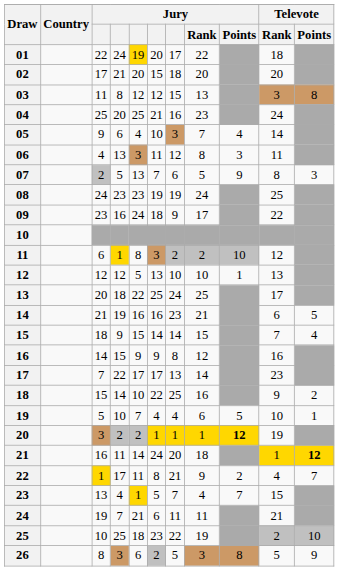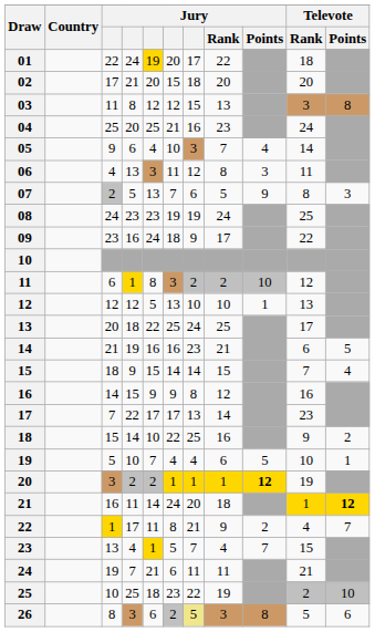26 | column 7: no background -> khaki background
26 | Televote / Points: 9 -> 6
